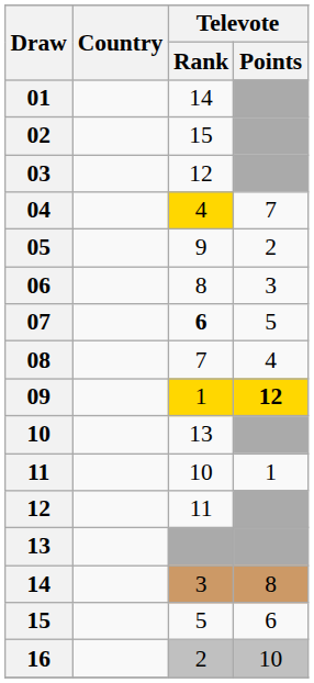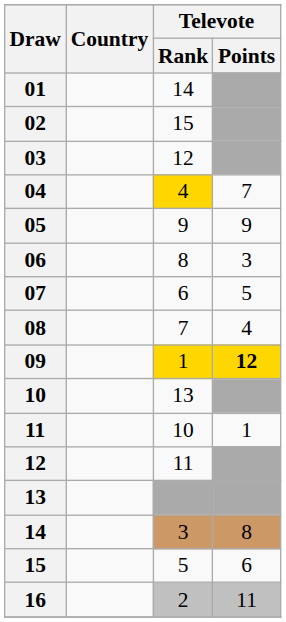05 | Televote / Points: 2 -> 9
07 | Televote / Rank: bold -> normal
16 | Televote / Points: 10 -> 11
